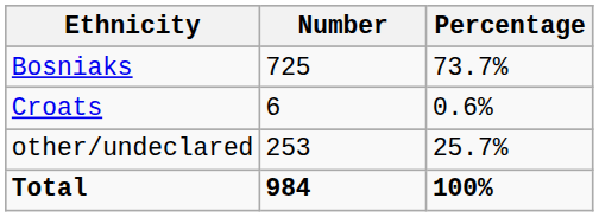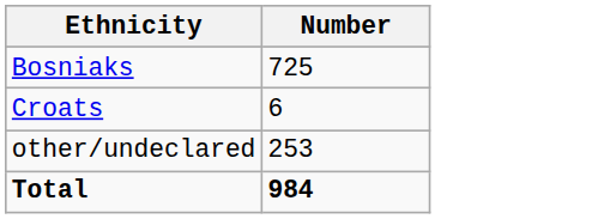- column: Percentage | 73.7% | 0.6% | 25.7% | 100%
